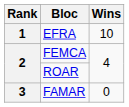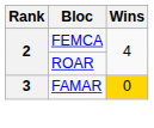- row: 1 | EFRA | 10
FAMAR | Wins: no background -> gold background
